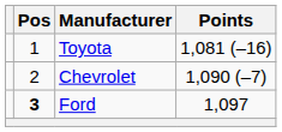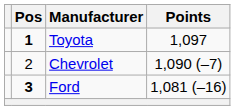Toyota | Pos: normal -> bold
Toyota | Points: 1,081 (–16) -> 1,097
Ford | Points: 1,097 -> 1,081 (–16)
